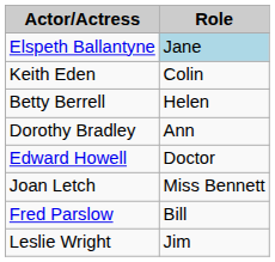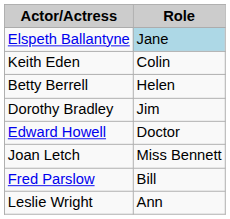Dorothy Bradley | Role: Ann -> Jim
Leslie Wright | Role: Jim -> Ann
